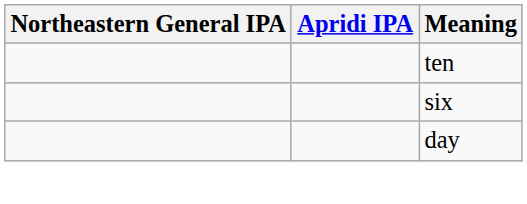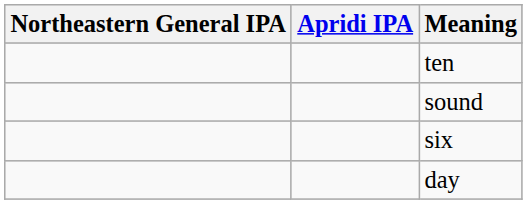+ row: sound
